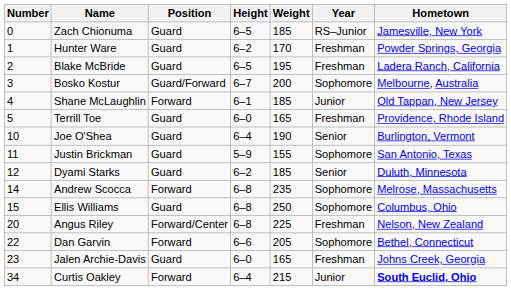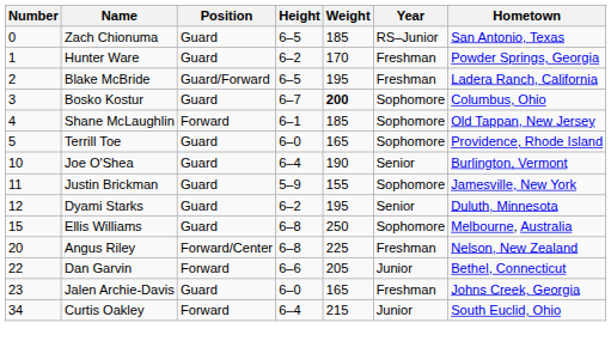Zach Chionuma | Hometown: Jamesville, New York -> San Antonio, Texas
Blake McBride | Position: Guard -> Guard/Forward
Bosko Kostur | Position: Guard/Forward -> Guard
Bosko Kostur | Weight: normal -> bold
Bosko Kostur | Hometown: Melbourne, Australia -> Columbus, Ohio
Shane McLaughlin | Year: Junior -> Sophomore
Terrill Toe | Year: Freshman -> Sophomore
Justin Brickman | Hometown: San Antonio, Texas -> Jamesville, New York
Dyami Starks | Weight: 185 -> 195
- row: 14 | Andrew Scocca | Forward | 6–8 | 235 | Sophomore | Melrose, Massachusetts
Ellis Williams | Hometown: Columbus, Ohio -> Melbourne, Australia
Dan Garvin | Year: Sophomore -> Junior
Curtis Oakley | Hometown: bold -> normal
